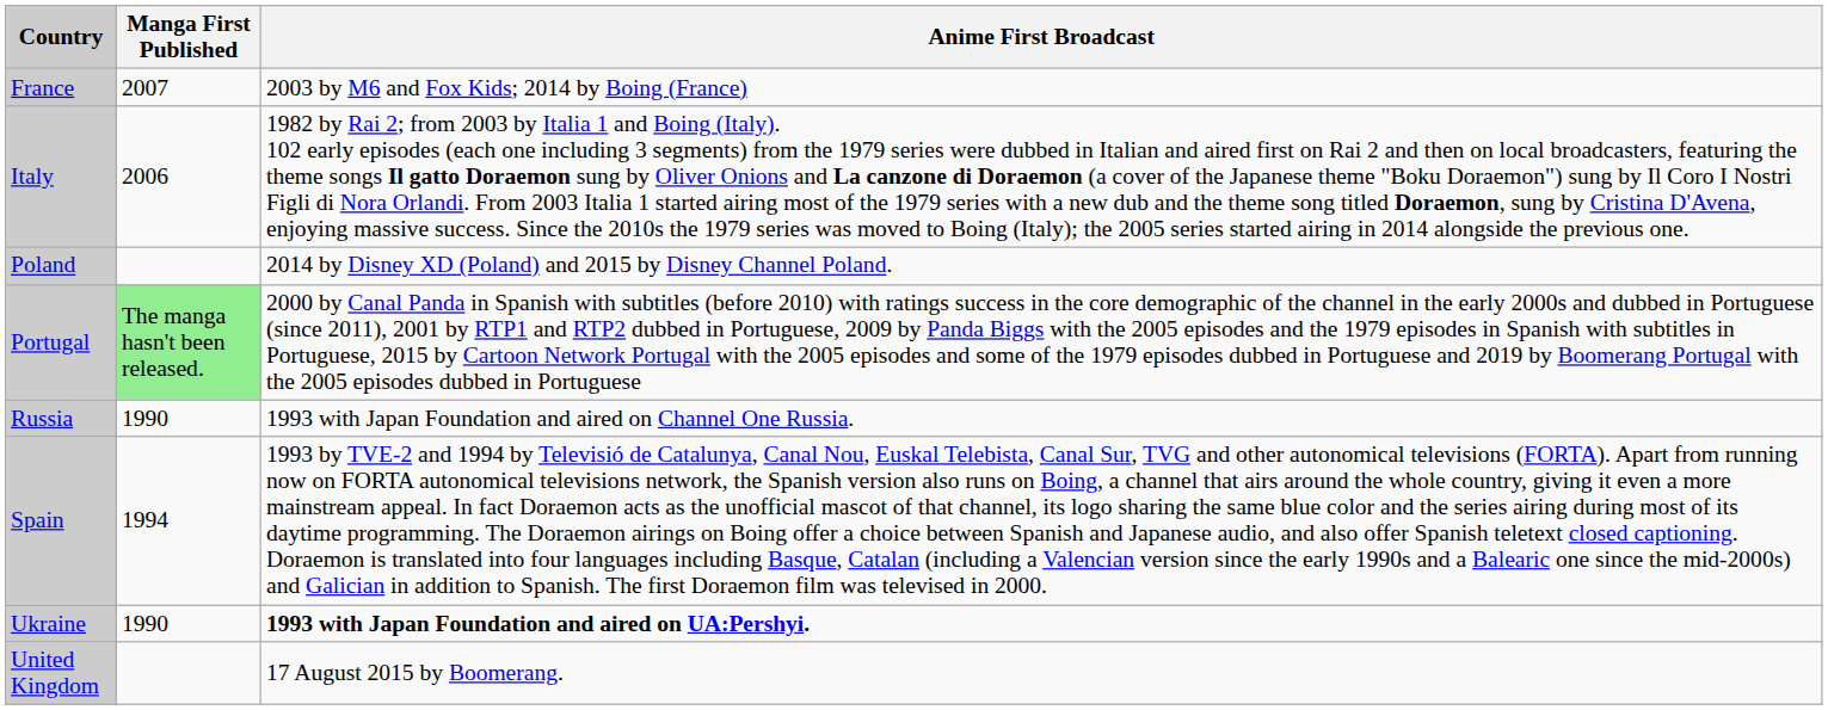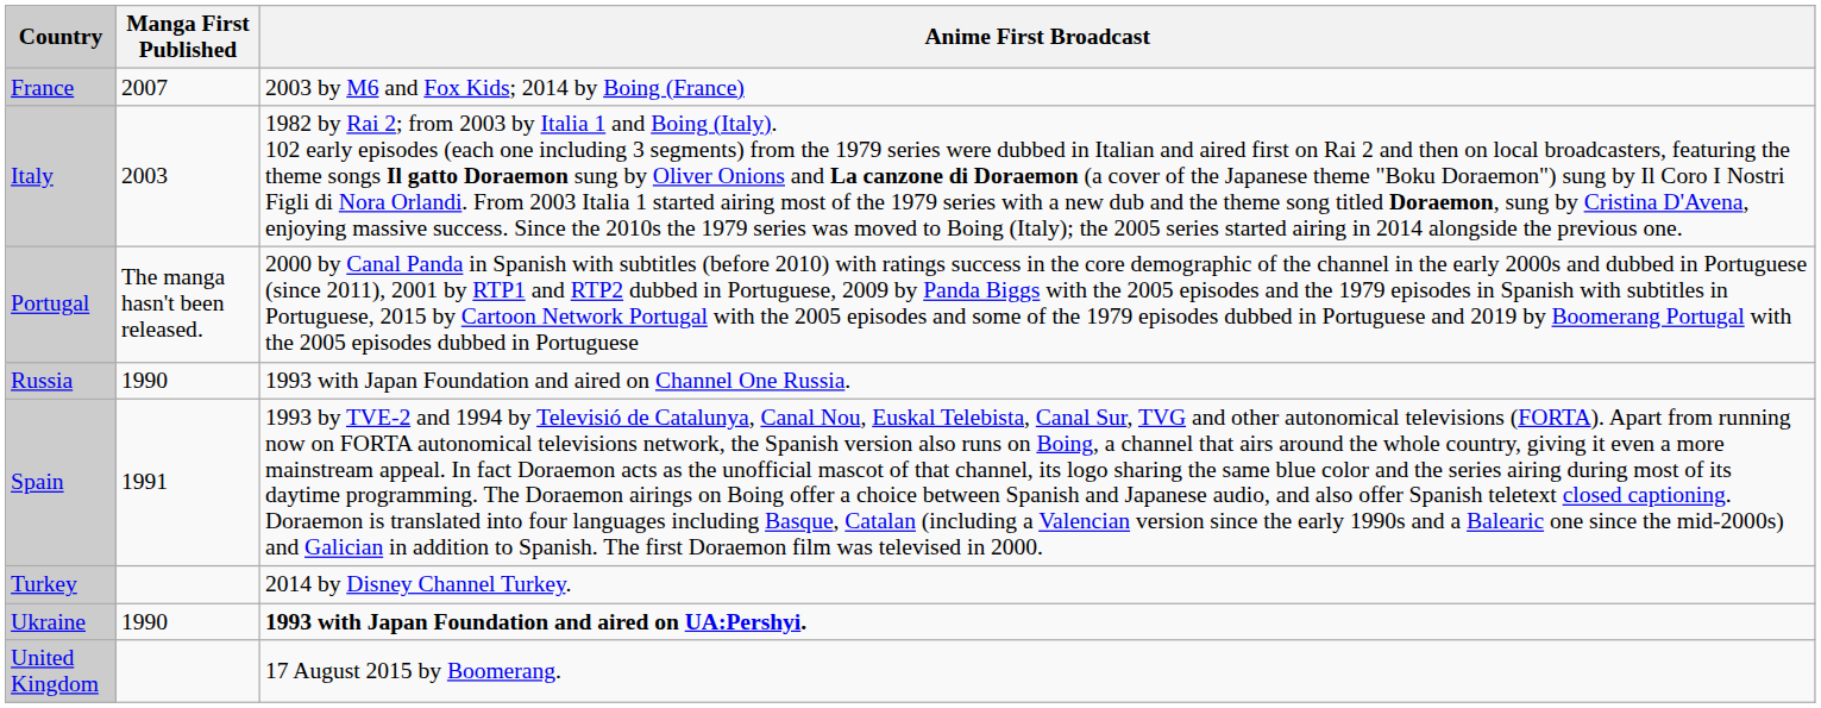Italy | Manga First Published: 2006 -> 2003
- row: Poland | 2014 by Disney XD (Poland) and 2015 by Disney Channel Poland.
Portugal | Manga First Published: lightgreen background -> no background
Spain | Manga First Published: 1994 -> 1991
+ row: Turkey | 2014 by Disney Channel Turkey.
